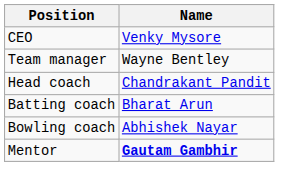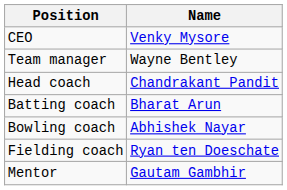+ row: Fielding coach | Ryan ten Doeschate
Mentor | Name: bold -> normal
